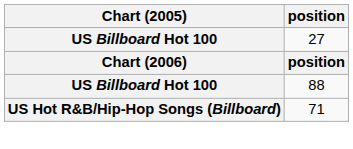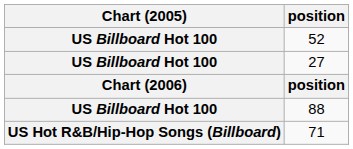+ row: US Billboard Hot 100 | 52
